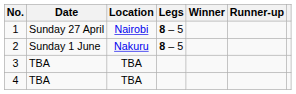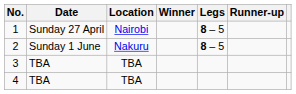columns swapped: Winner <-> Legs
